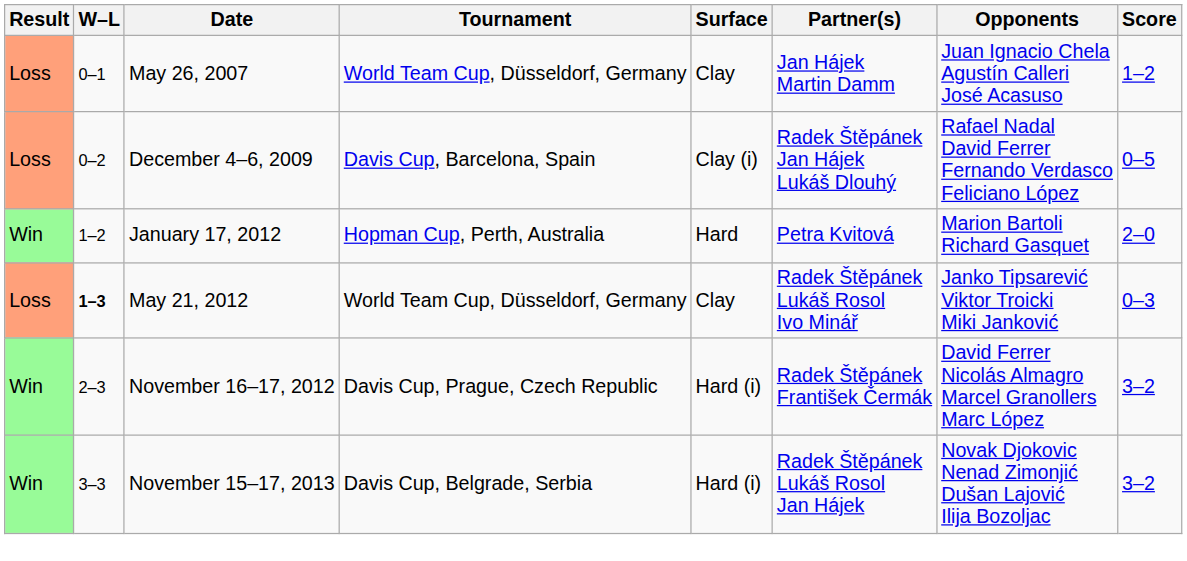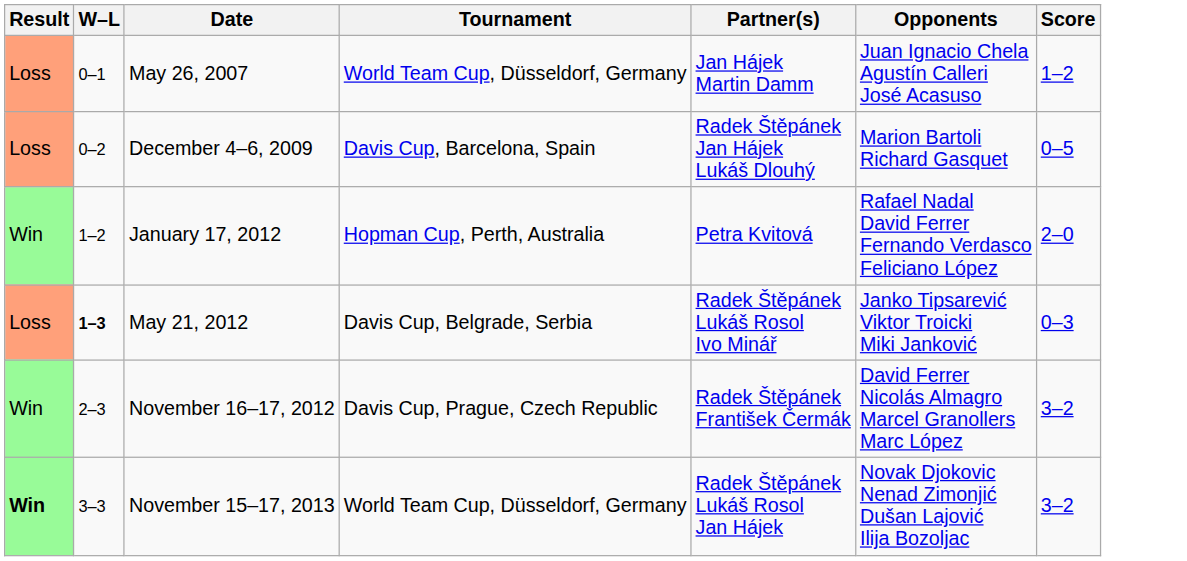- column: Surface | Clay | Clay (i) | Hard | Clay | Hard (i) | Hard (i)
December 4–6, 2009 | Opponents: Rafael Nadal David Ferrer Fernando Verdasco Feliciano López -> Marion Bartoli Richard Gasquet
January 17, 2012 | Opponents: Marion Bartoli Richard Gasquet -> Rafael Nadal David Ferrer Fernando Verdasco Feliciano López
May 21, 2012 | Tournament: World Team Cup, Düsseldorf, Germany -> Davis Cup, Belgrade, Serbia
November 15–17, 2013 | Result: normal -> bold
November 15–17, 2013 | Tournament: Davis Cup, Belgrade, Serbia -> World Team Cup, Düsseldorf, Germany
